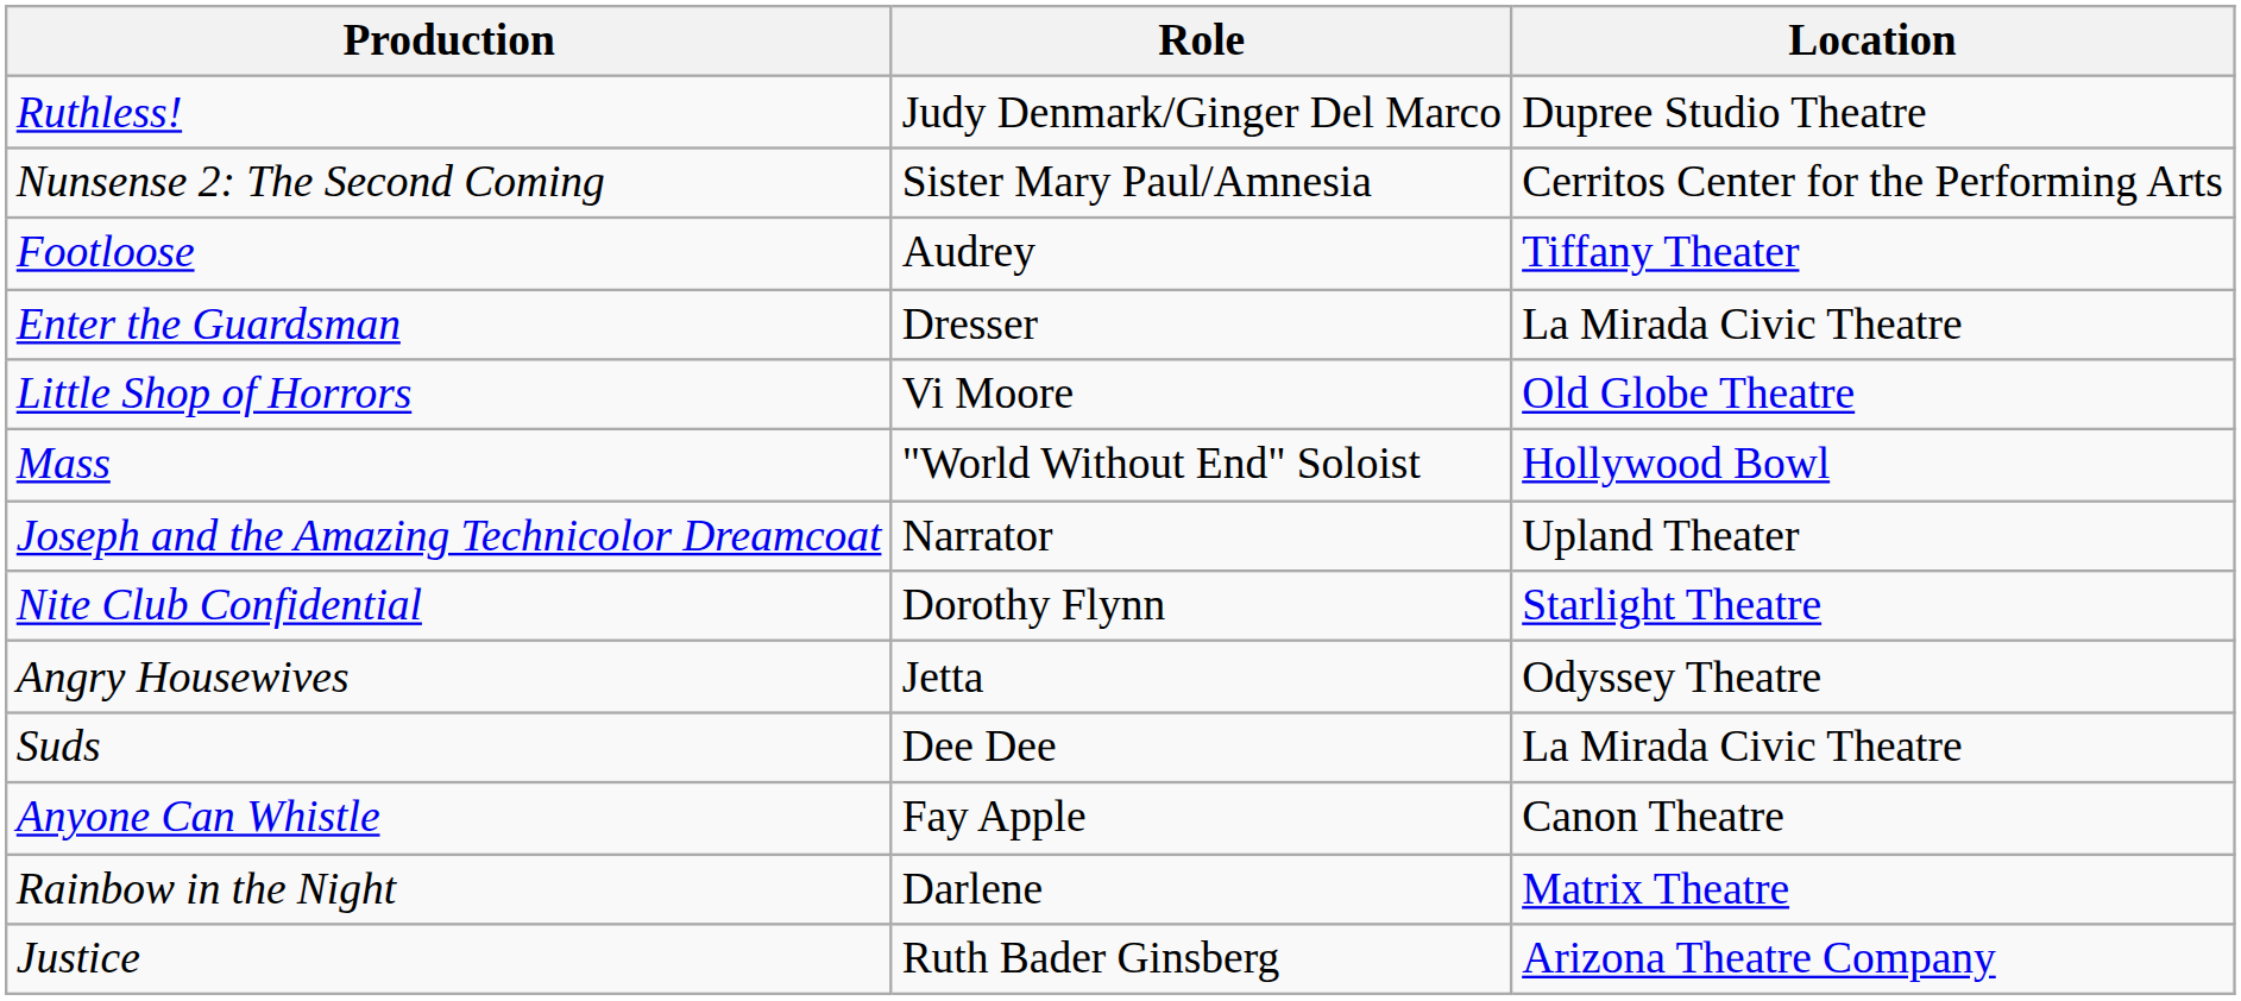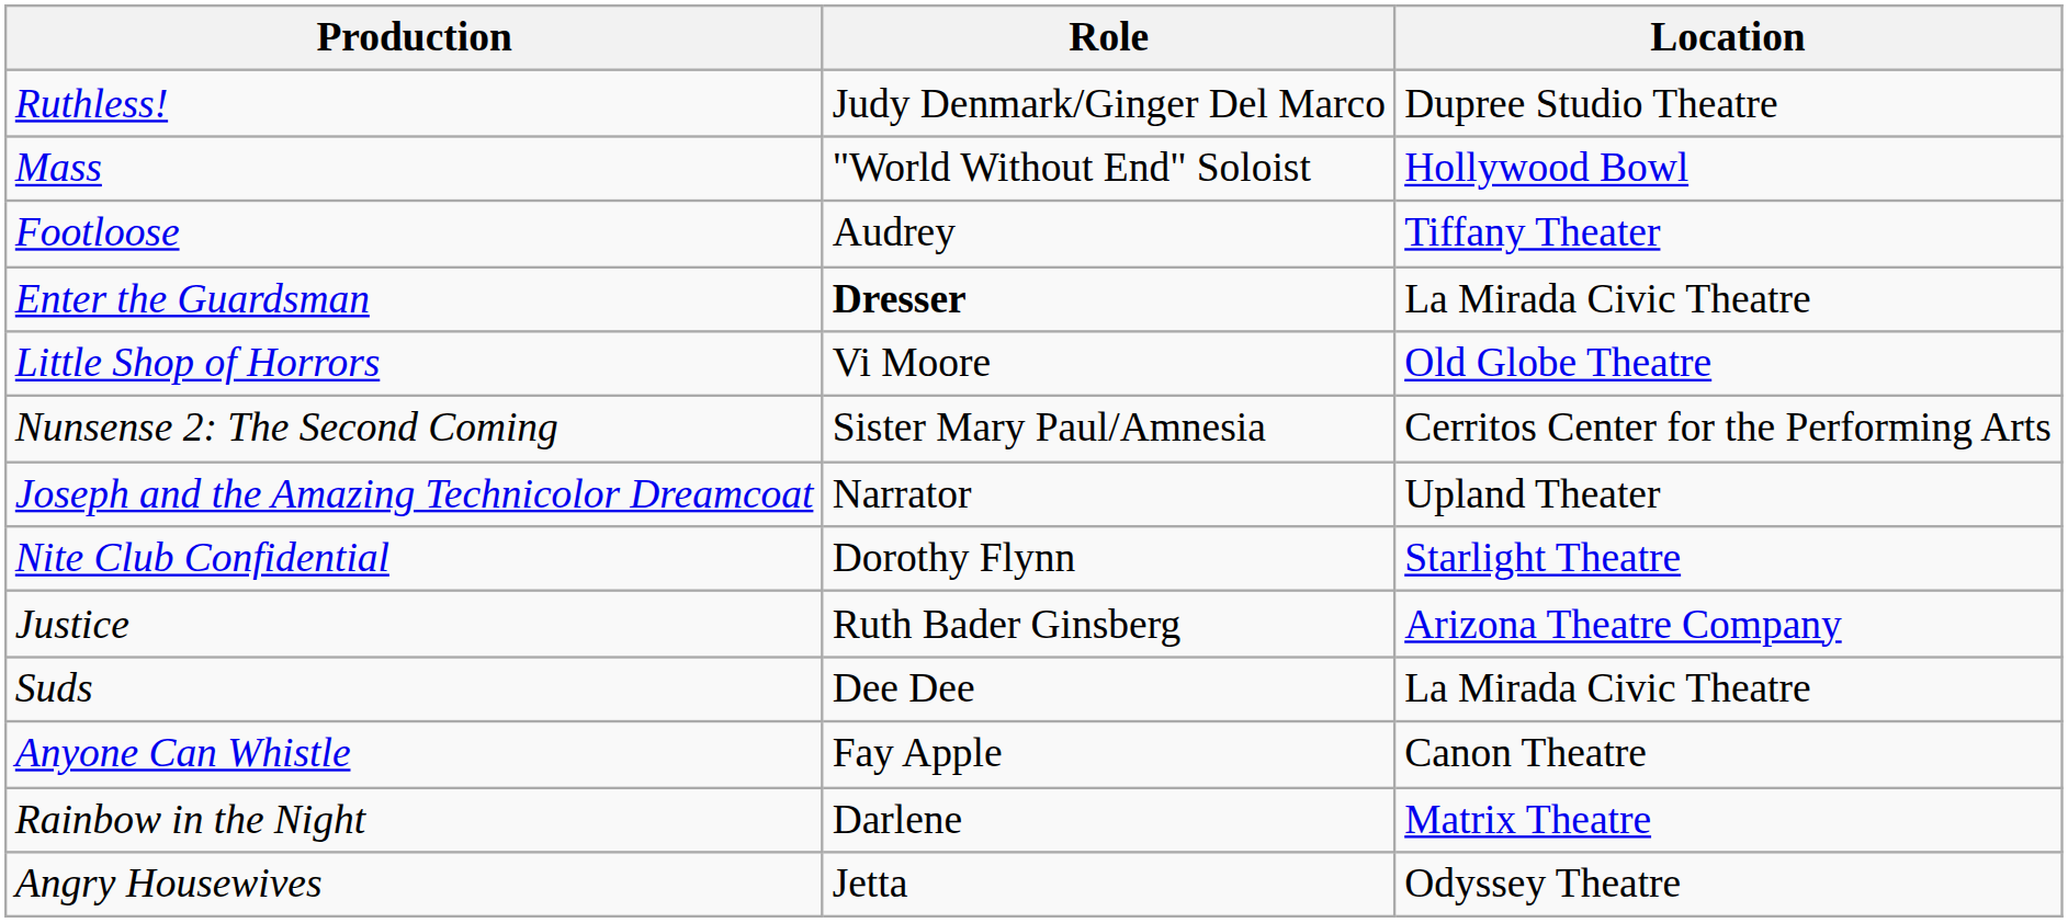rows swapped: Mass <-> Nunsense 2: The Second Coming
Enter the Guardsman | Role: normal -> bold
rows swapped: Angry Housewives <-> Justice
